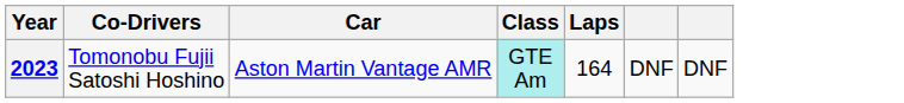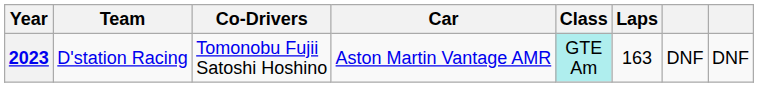+ column: Team | D'station Racing
2023 | Laps: 164 -> 163
